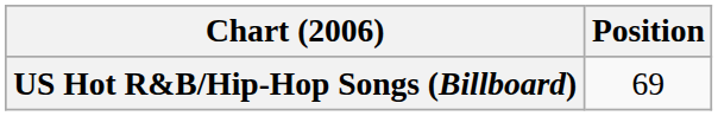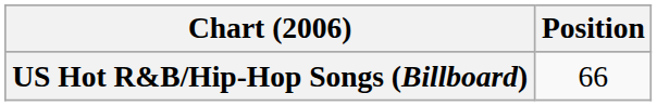US Hot R&B/Hip-Hop Songs (Billboard) | Position: 69 -> 66
